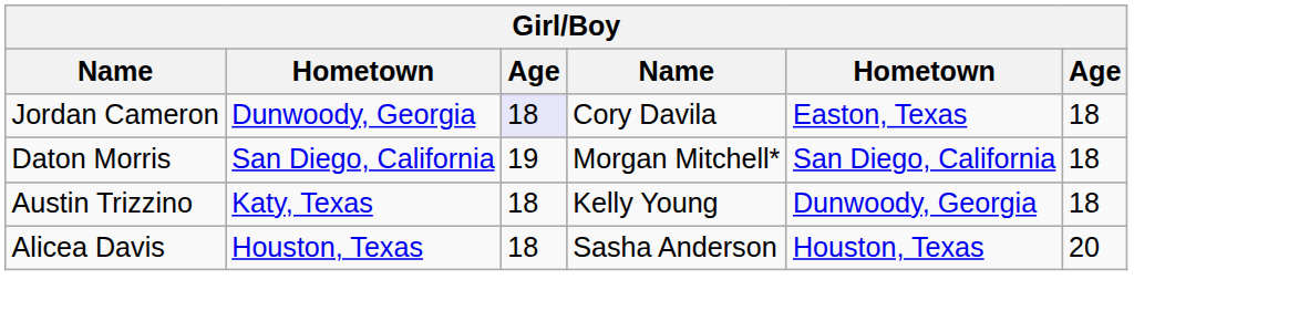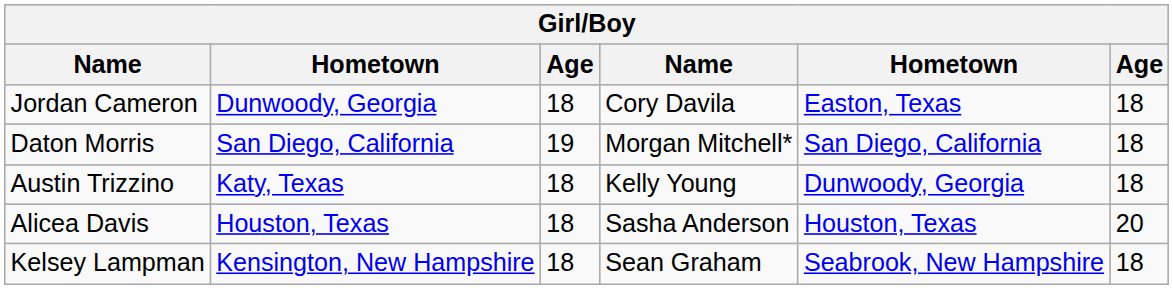Jordan Cameron | column 3: lavender background -> no background
+ row: Kelsey Lampman | Kensington, New Hampshire | 18 | Sean Graham | Seabrook, New Hampshire | 18
